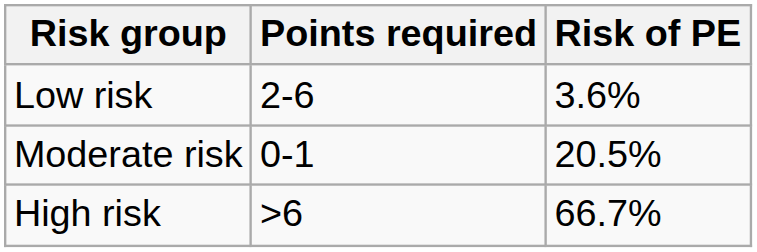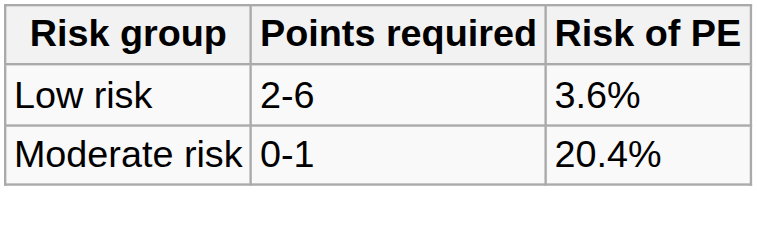Moderate risk | Risk of PE: 20.5% -> 20.4%
- row: High risk | >6 | 66.7%
